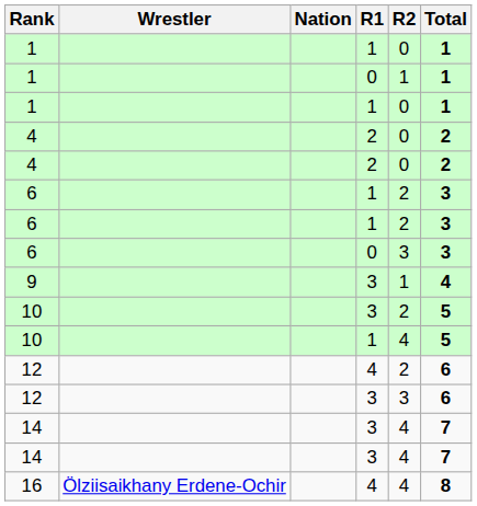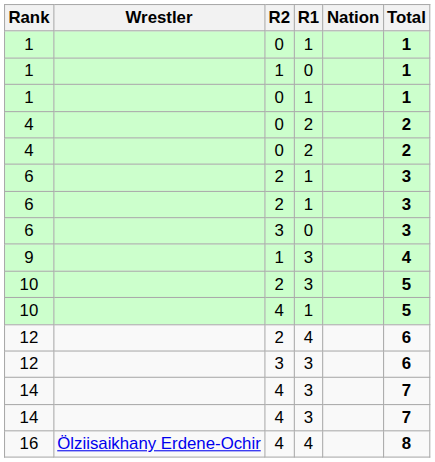columns swapped: Nation <-> R2
